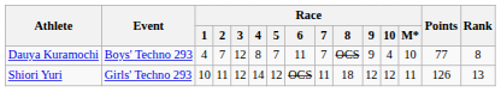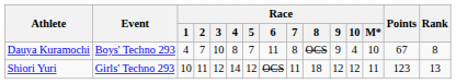Dauya Kuramochi | Race / 3: 12 -> 10
Dauya Kuramochi | Race / 7: 7 -> 8
Dauya Kuramochi | Points: 77 -> 67
Shiori Yuri | Points: 126 -> 123
